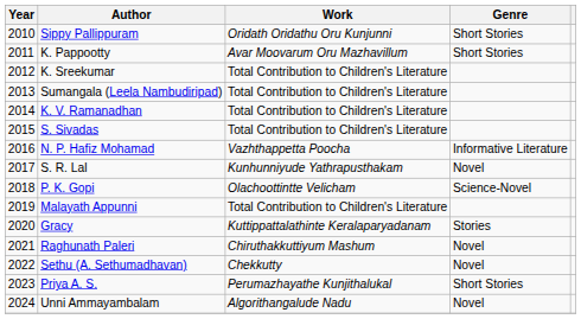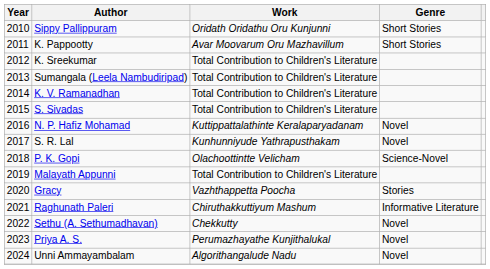N. P. Hafiz Mohamad | Work: Vazhthappetta Poocha -> Kuttippattalathinte Keralaparyadanam
N. P. Hafiz Mohamad | Genre: Informative Literature -> Novel
Gracy | Work: Kuttippattalathinte Keralaparyadanam -> Vazhthappetta Poocha
Raghunath Paleri | Genre: Novel -> Informative Literature
Priya A. S. | Genre: Short Stories -> Novel
